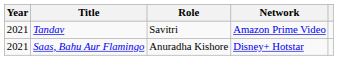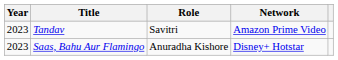Tandav | Year: 2021 -> 2023
Saas, Bahu Aur Flamingo | Year: 2021 -> 2023
